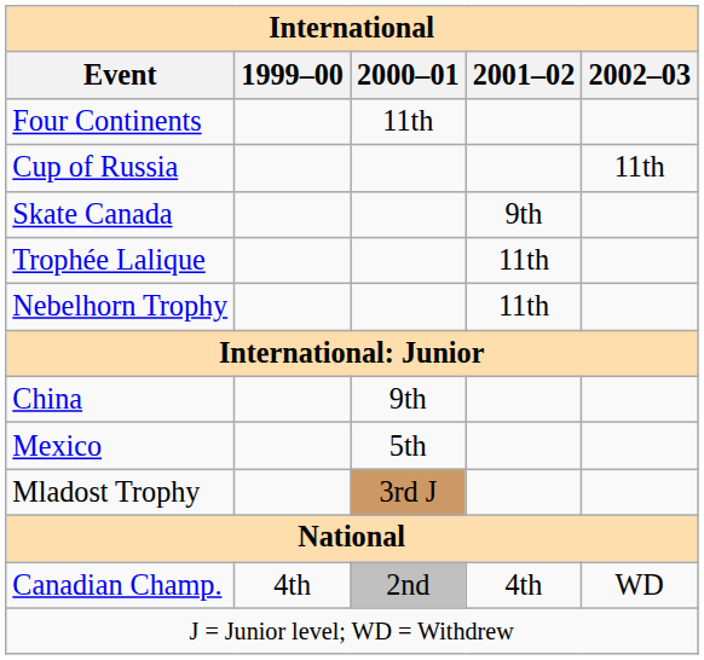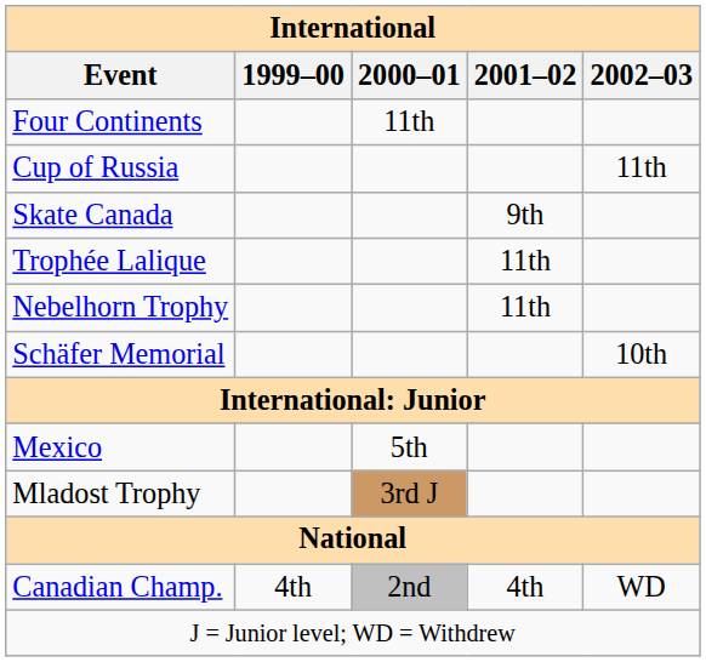+ row: Schäfer Memorial | 10th
- row: China | 9th
